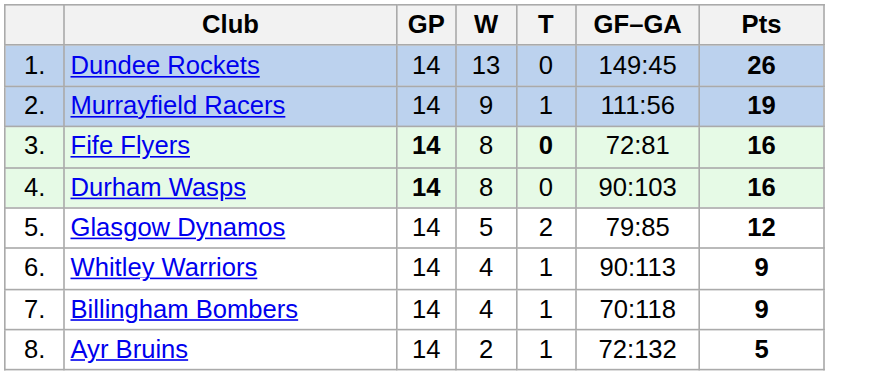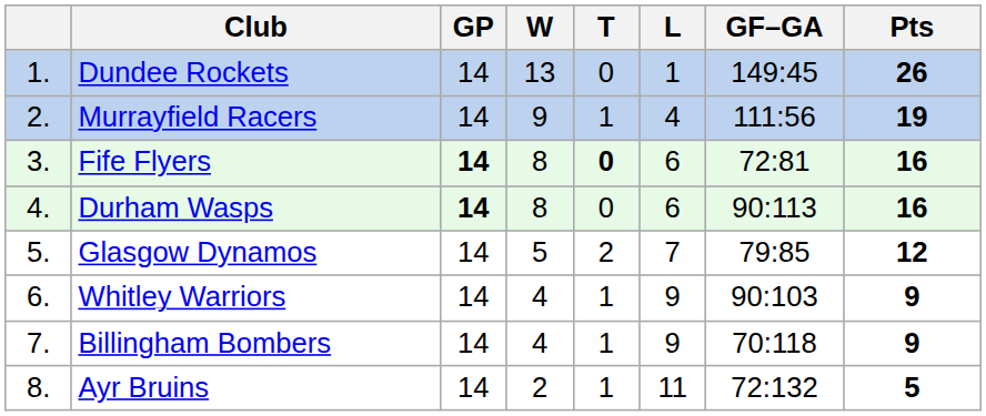+ column: L | 1 | 4 | 6 | 6 | 7 | 9 | 9 | 11
Durham Wasps | GF–GA: 90:103 -> 90:113
Whitley Warriors | GF–GA: 90:113 -> 90:103
